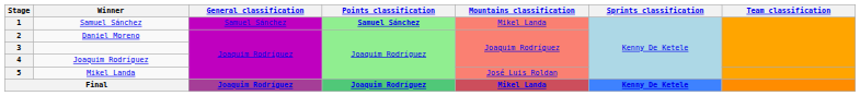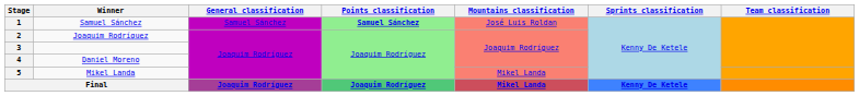1 | Mountains classification: Mikel Landa -> José Luis Roldan
2 | Winner: Daniel Moreno -> Joaquim Rodríguez
4 | Winner: Joaquim Rodríguez -> Daniel Moreno
5 | Mountains classification: José Luis Roldan -> Mikel Landa
